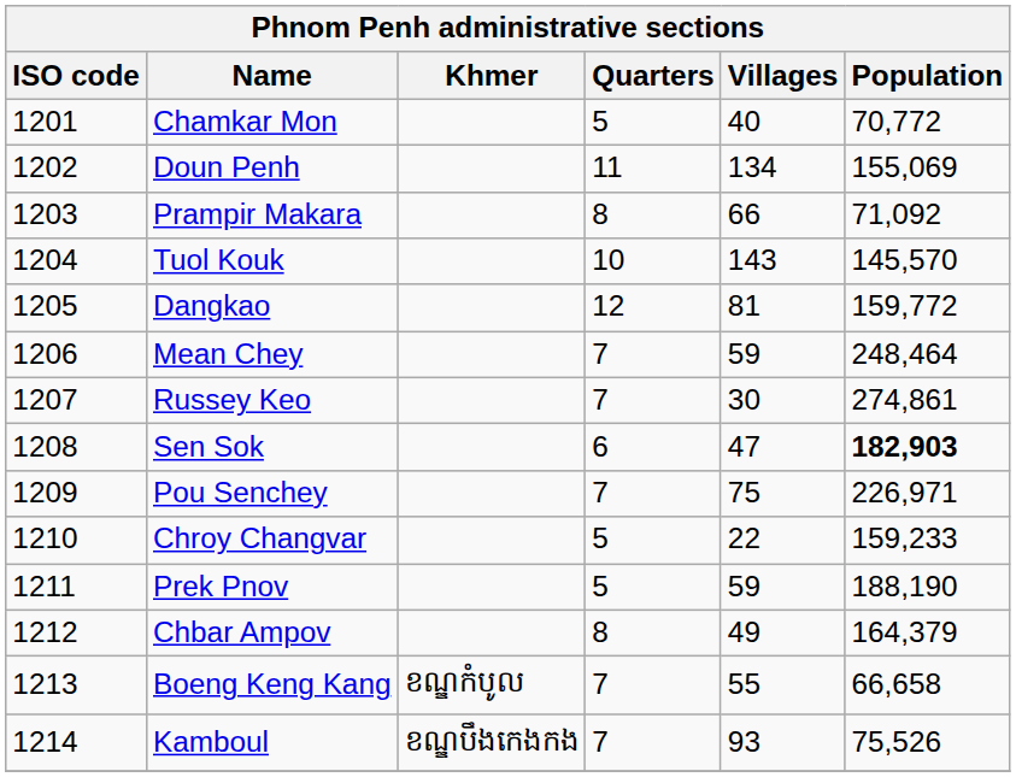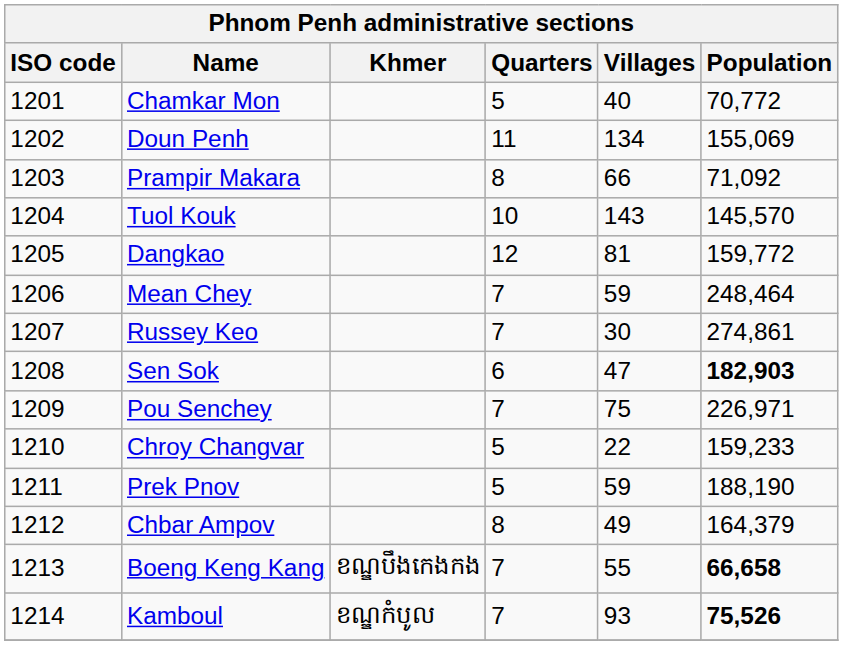Boeng Keng Kang | Khmer: ខណ្ឌកំបូល -> ខណ្ឌបឹងកេងកង
Boeng Keng Kang | Population: normal -> bold
Kamboul | Khmer: ខណ្ឌបឹងកេងកង -> ខណ្ឌកំបូល
Kamboul | Population: normal -> bold
